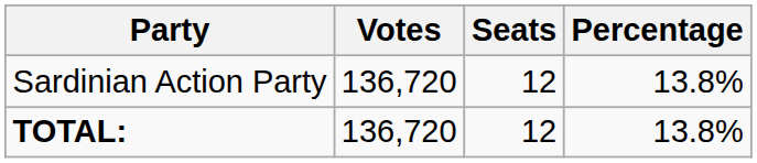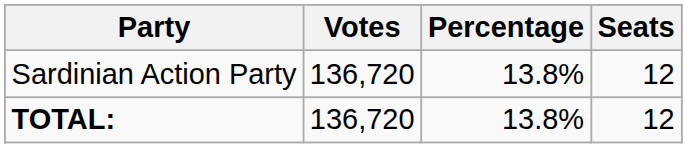columns swapped: Percentage <-> Seats
